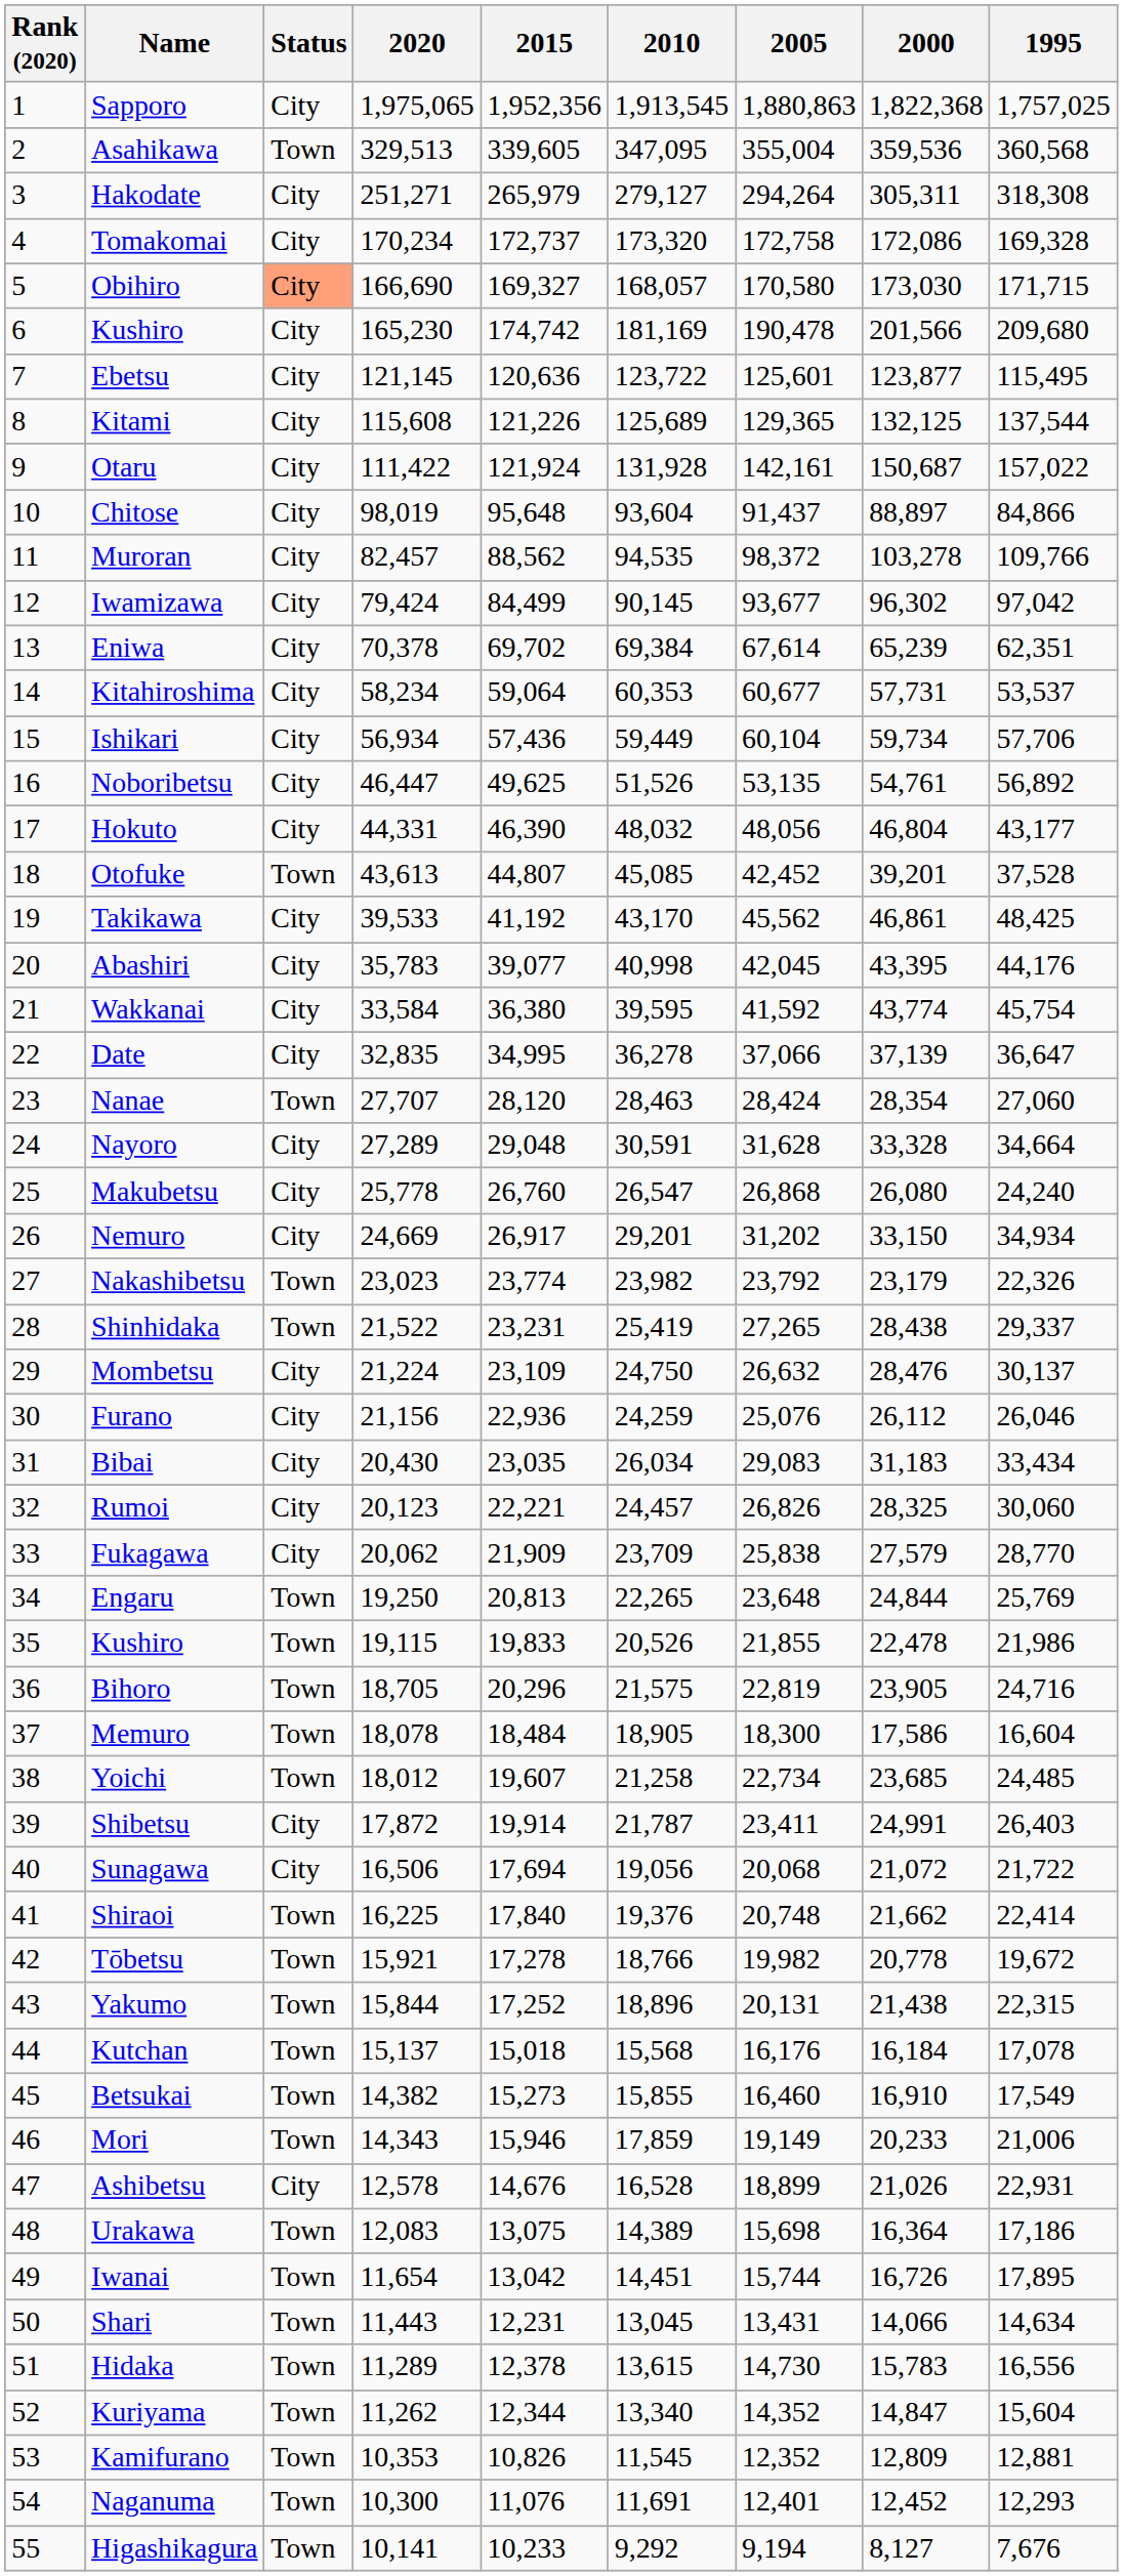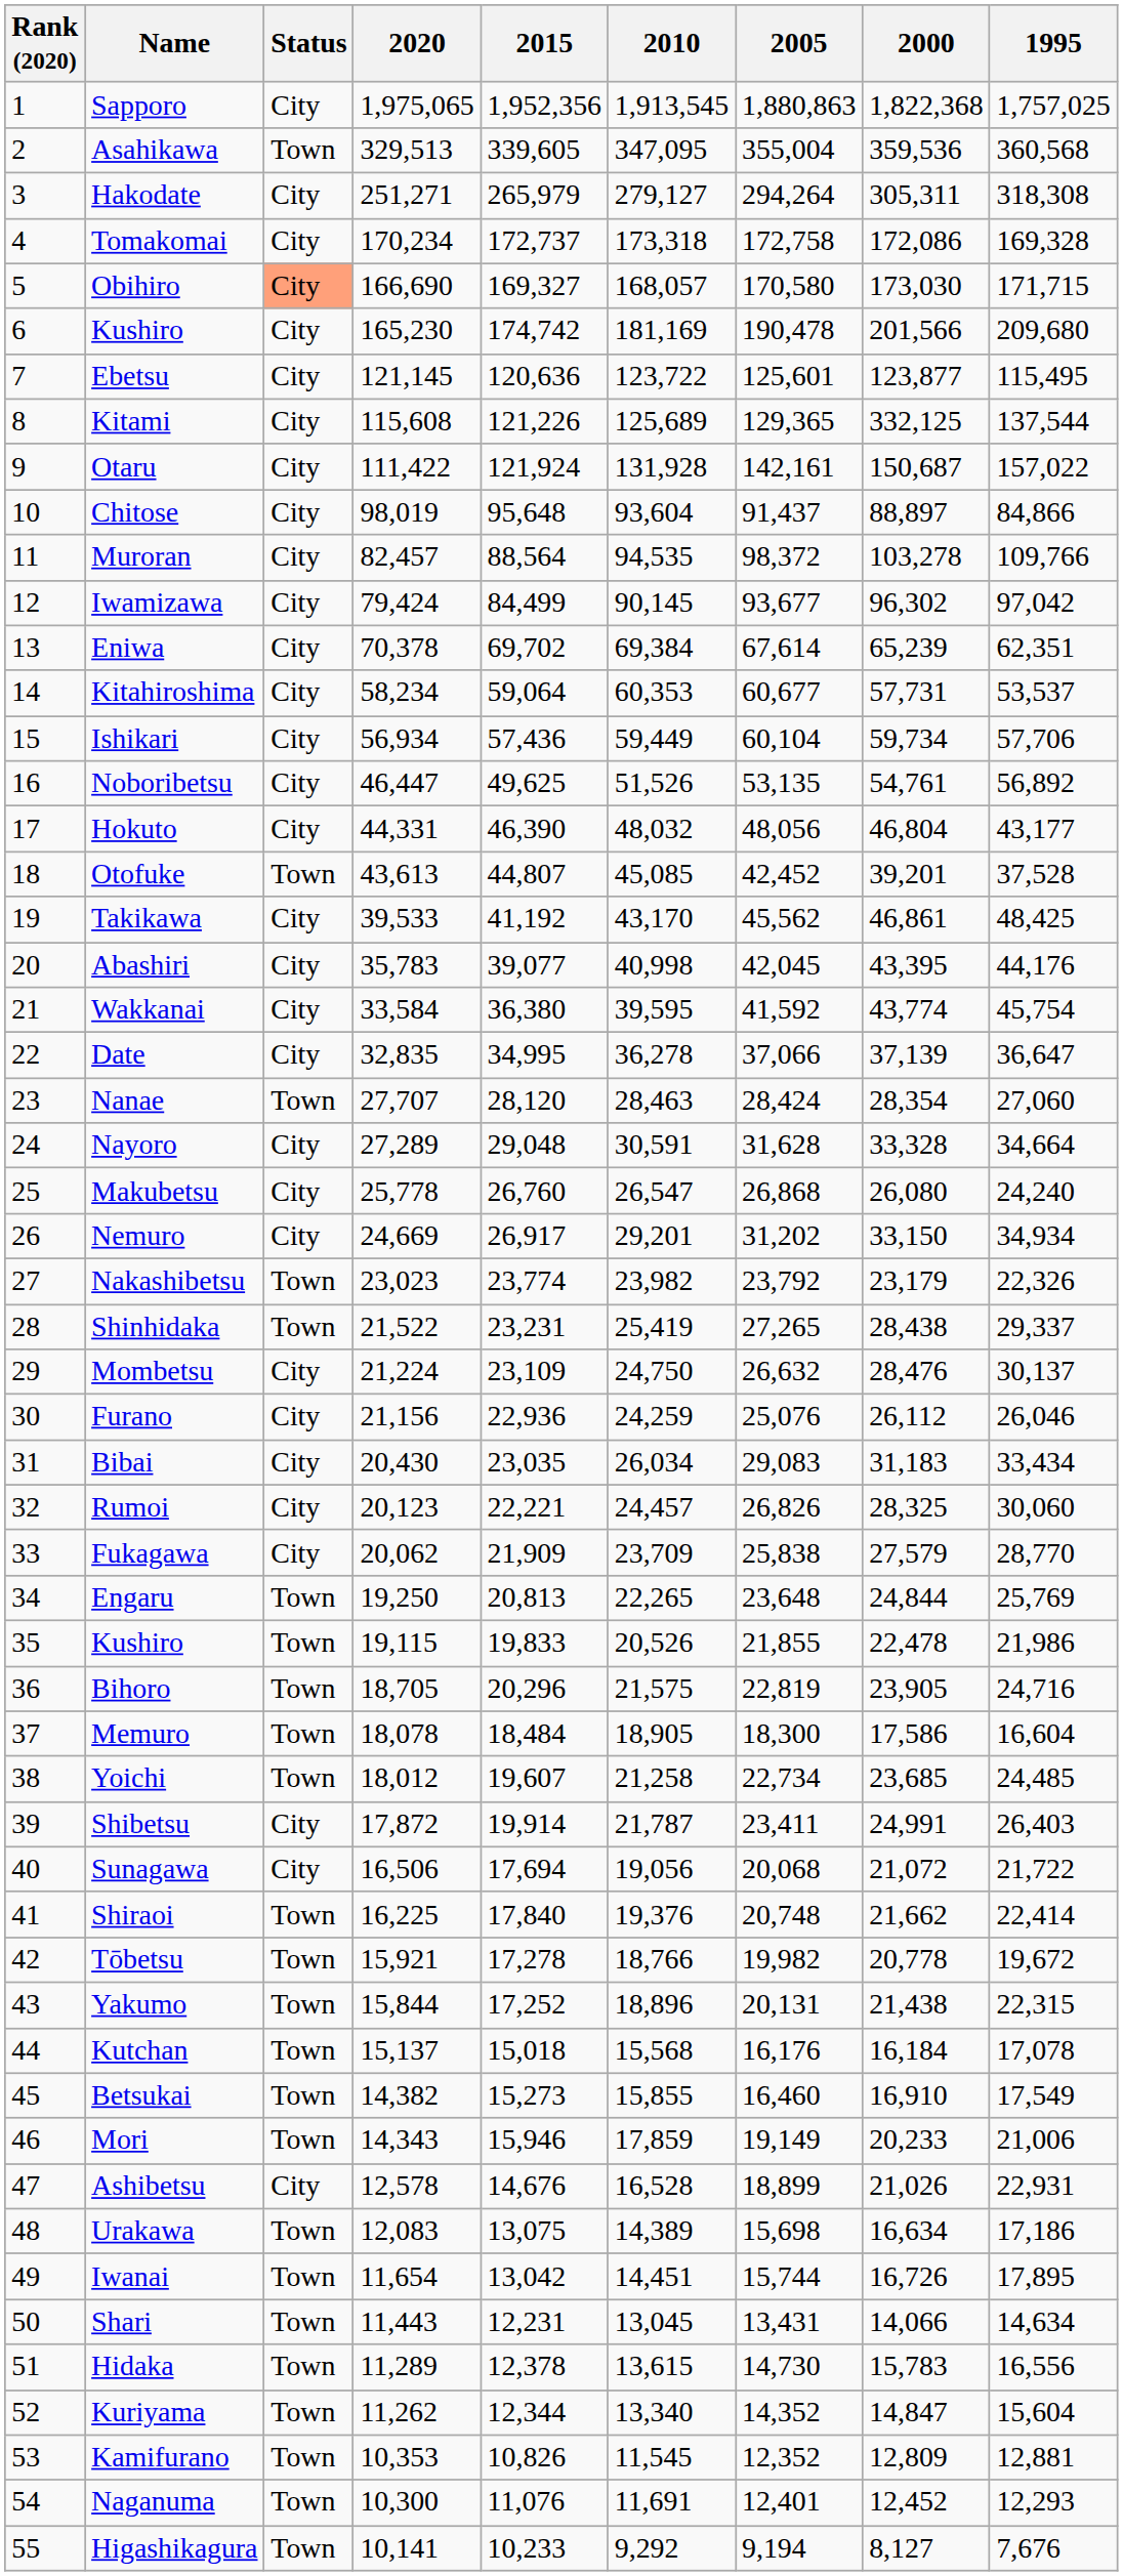Tomakomai | 2010: 173,320 -> 173,318
Kitami | 2000: 132,125 -> 332,125
Muroran | 2015: 88,562 -> 88,564
Urakawa | 2000: 16,364 -> 16,634
